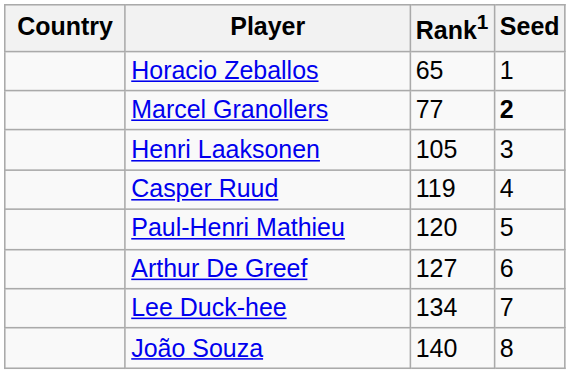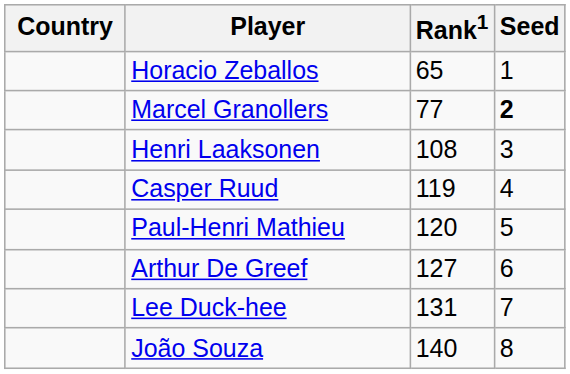Henri Laaksonen | Rank1: 105 -> 108
Lee Duck-hee | Rank1: 134 -> 131
